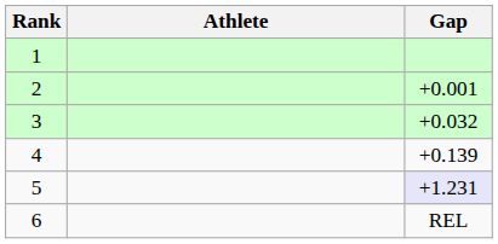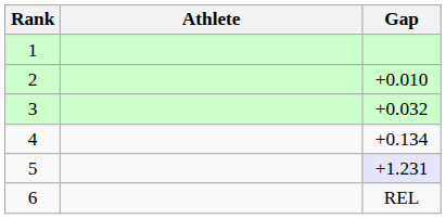2 | Gap: +0.001 -> +0.010
4 | Gap: +0.139 -> +0.134
